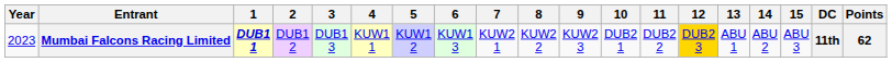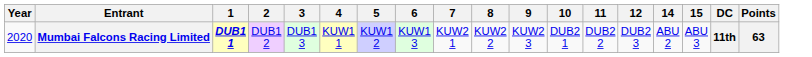- column: 13 | ABU 1
Mumbai Falcons Racing Limited | Year: 2023 -> 2020
Mumbai Falcons Racing Limited | 12: gold background -> no background
Mumbai Falcons Racing Limited | Points: 62 -> 63
